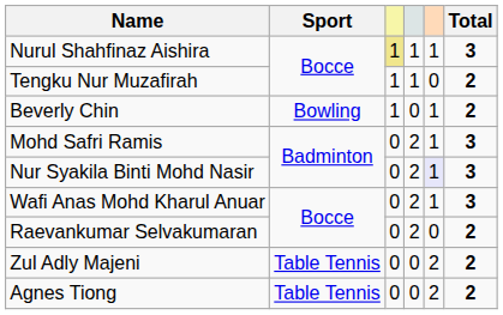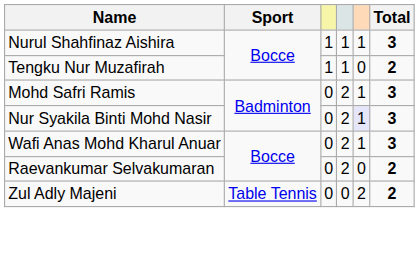Nurul Shahfinaz Aishira | column 3: khaki background -> no background
- row: Beverly Chin | Bowling | 1 | 0 | 1 | 2
- row: Agnes Tiong | Table Tennis | 0 | 0 | 2 | 2
